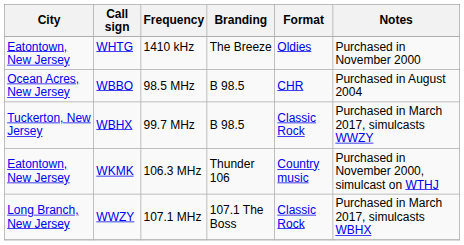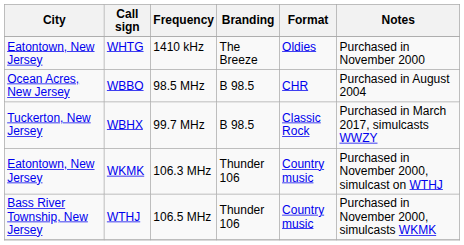+ row: Bass River Township, New Jersey | WTHJ | 106.5 MHz | Thunder 106 | Country music | Purchased in November 2000, simulcasts WKMK
- row: Long Branch, New Jersey | WWZY | 107.1 MHz | 107.1 The Boss | Classic Rock | Purchased in March 2017, simulcasts WBHX
